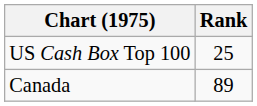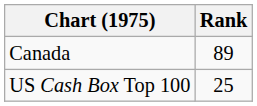rows swapped: Canada <-> US Cash Box Top 100
